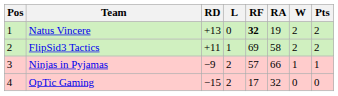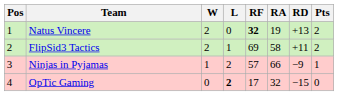columns swapped: W <-> RD
OpTic Gaming | L: normal -> bold
